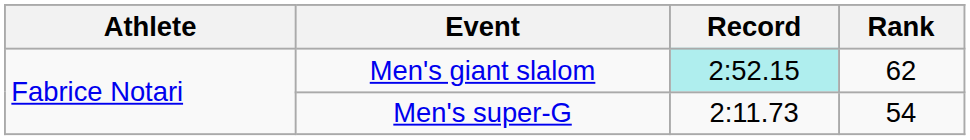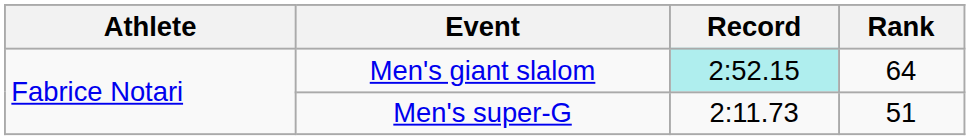Men's giant slalom | Rank: 62 -> 64
Men's super-G | Rank: 54 -> 51
